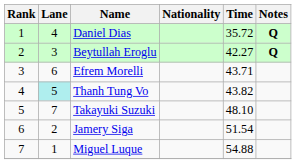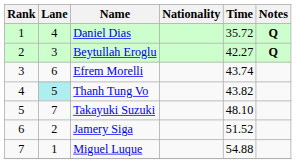Efrem Morelli | Time: 43.71 -> 43.74
Jamery Siga | Time: 51.54 -> 51.52
